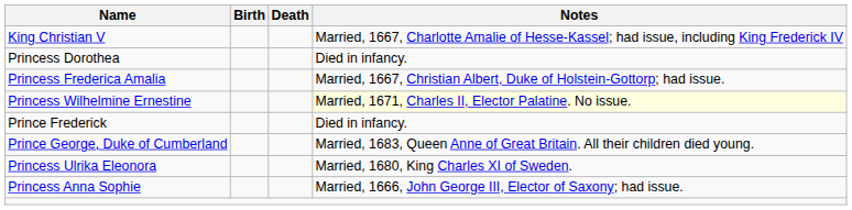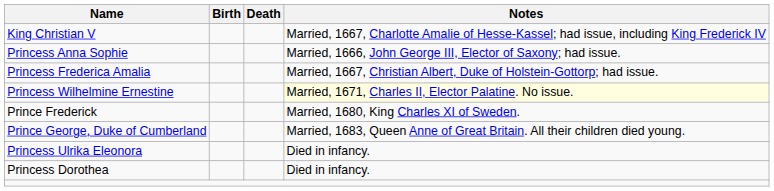rows swapped: Princess Anna Sophie <-> Princess Dorothea
Prince Frederick | Notes: Died in infancy. -> Married, 1680, King Charles XI of Sweden.
Princess Ulrika Eleonora | Notes: Married, 1680, King Charles XI of Sweden. -> Died in infancy.
